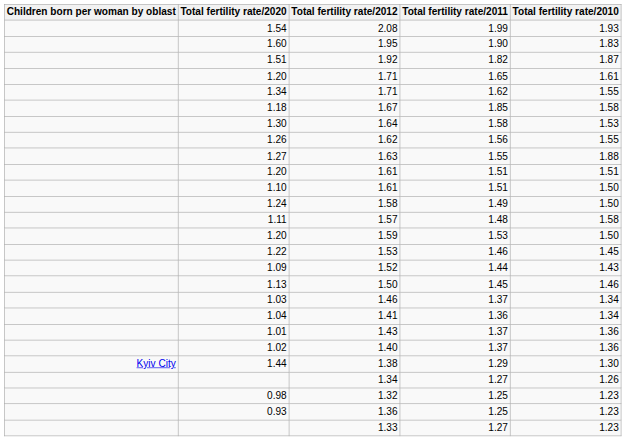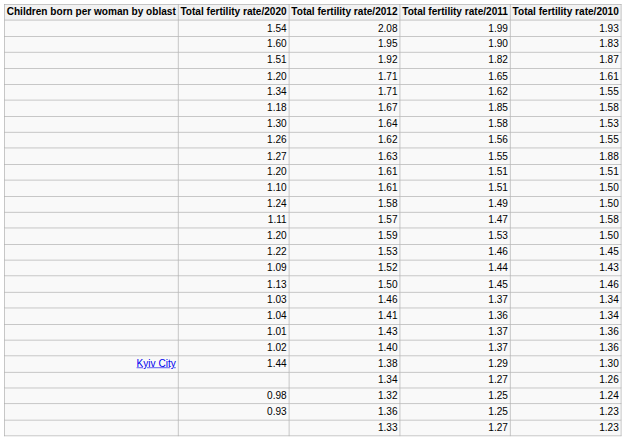1.57 | Total fertility rate/2011: 1.48 -> 1.47
1.32 | Total fertility rate/2010: 1.23 -> 1.24
